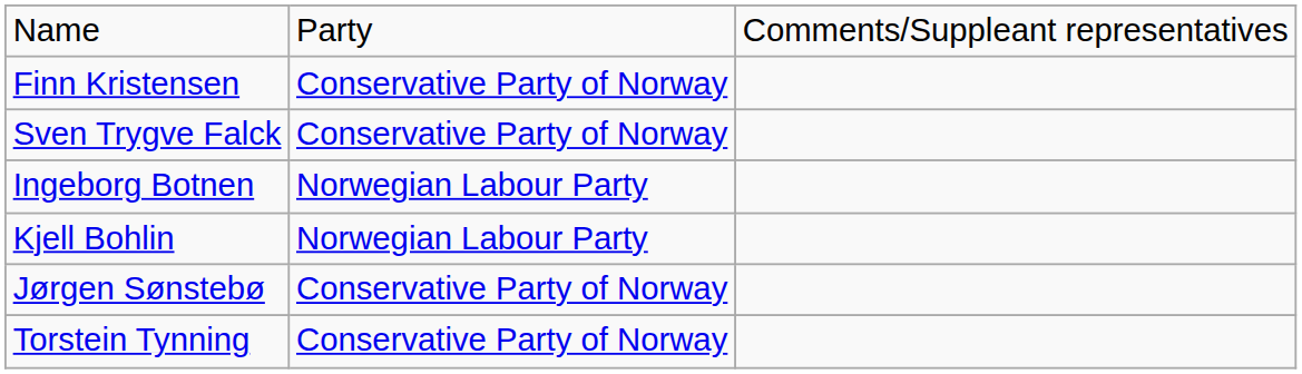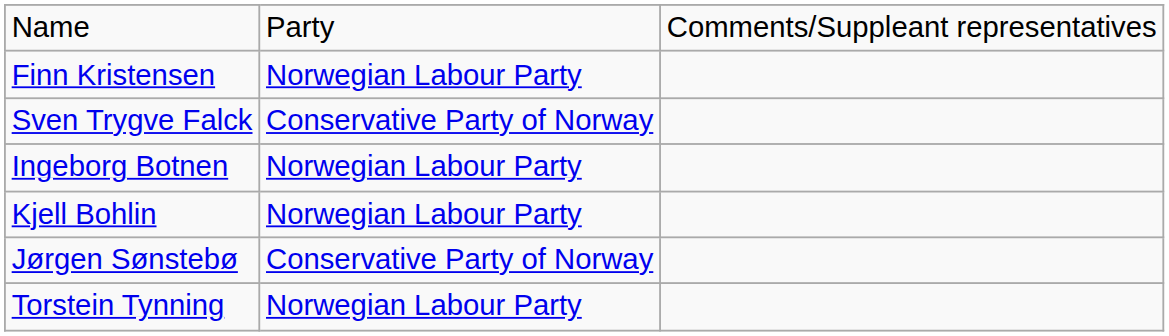Finn Kristensen | column 2: Conservative Party of Norway -> Norwegian Labour Party
Torstein Tynning | column 2: Conservative Party of Norway -> Norwegian Labour Party
